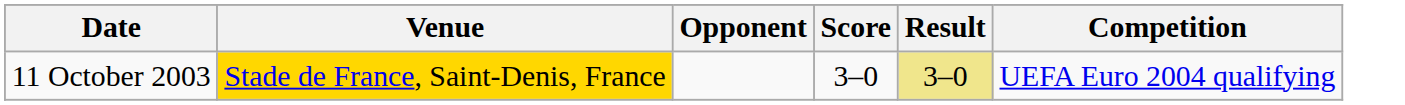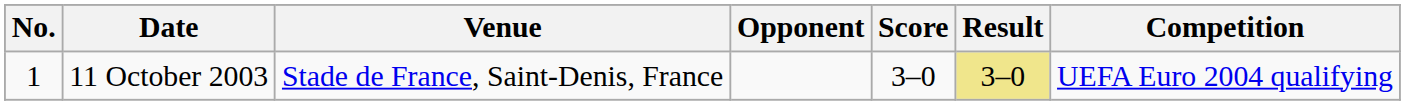+ column: No. | 1
11 October 2003 | Venue: gold background -> no background
